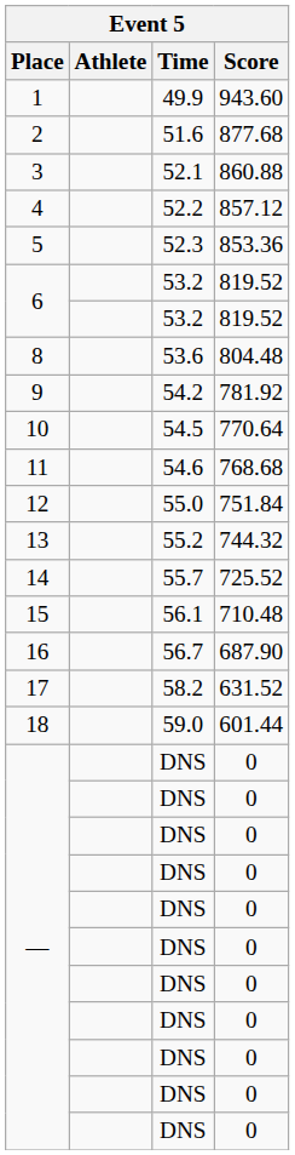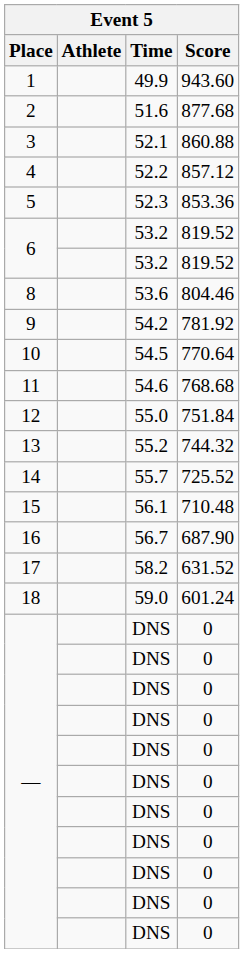8 | Score: 804.48 -> 804.46
18 | Score: 601.44 -> 601.24
